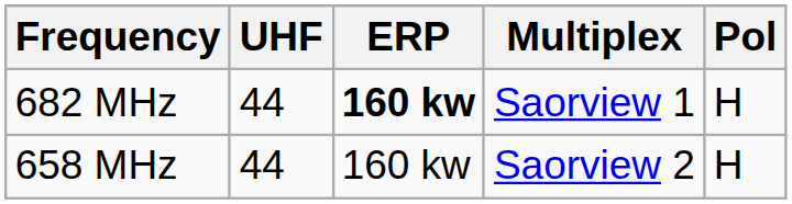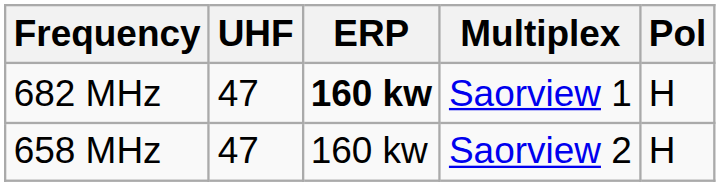682 MHz | UHF: 44 -> 47
658 MHz | UHF: 44 -> 47
